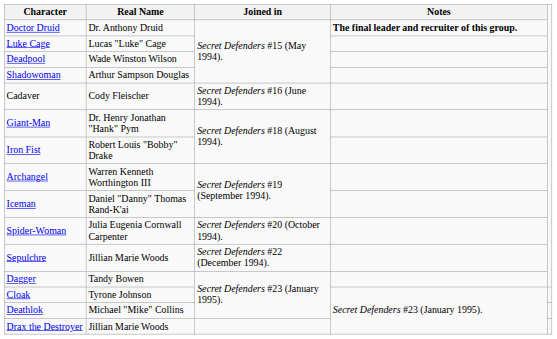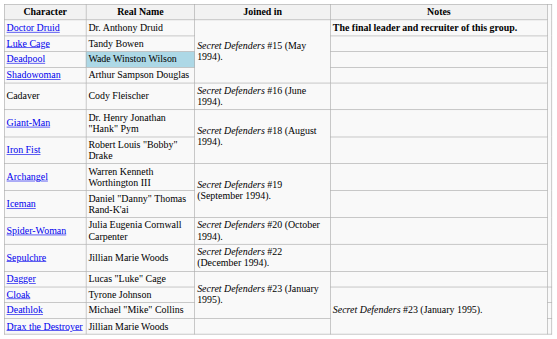Luke Cage | Real Name: Lucas "Luke" Cage -> Tandy Bowen
Deadpool | Real Name: no background -> lightblue background
Dagger | Real Name: Tandy Bowen -> Lucas "Luke" Cage
